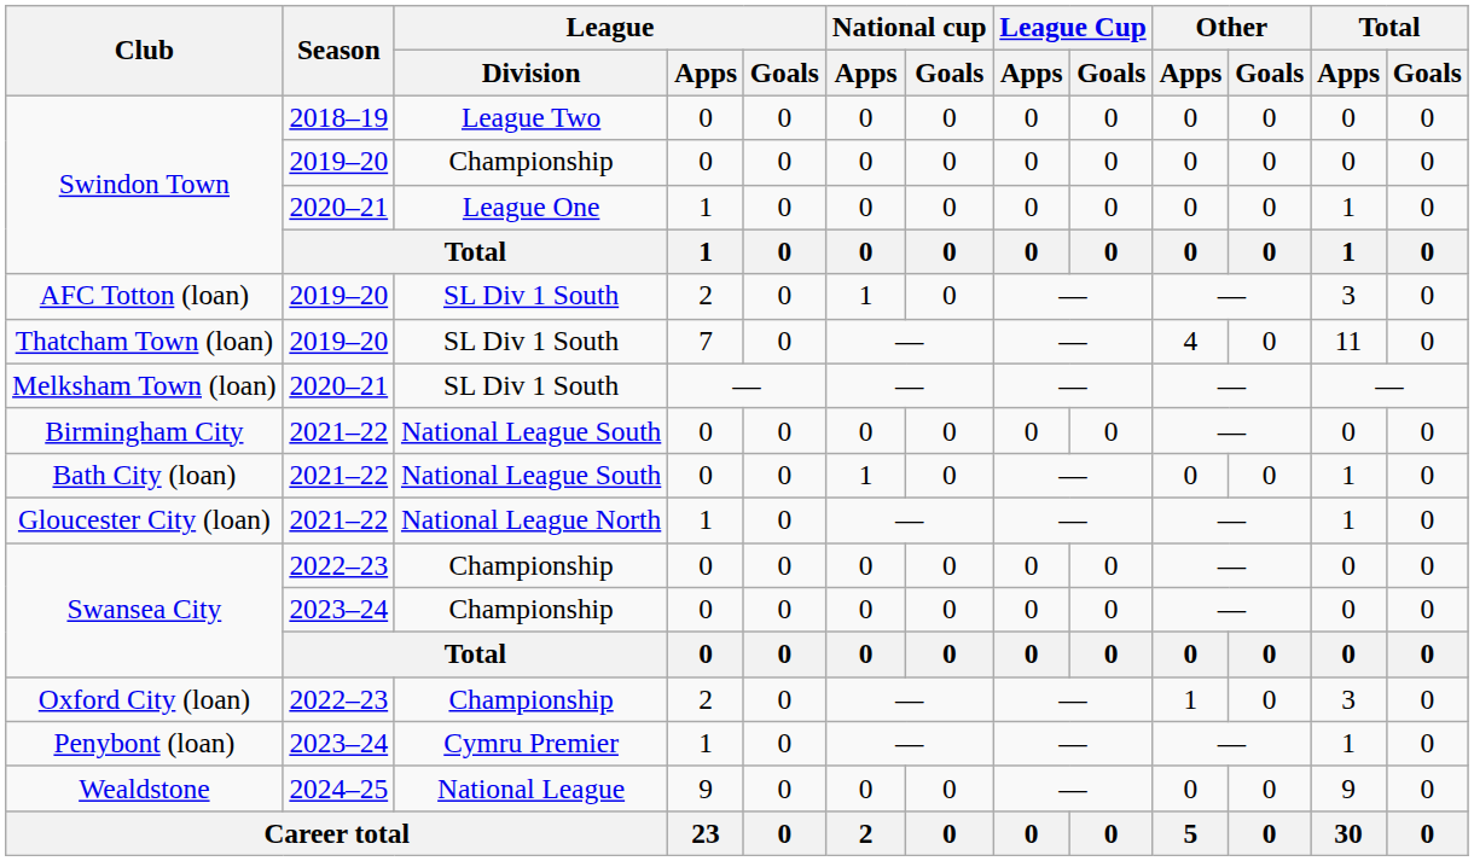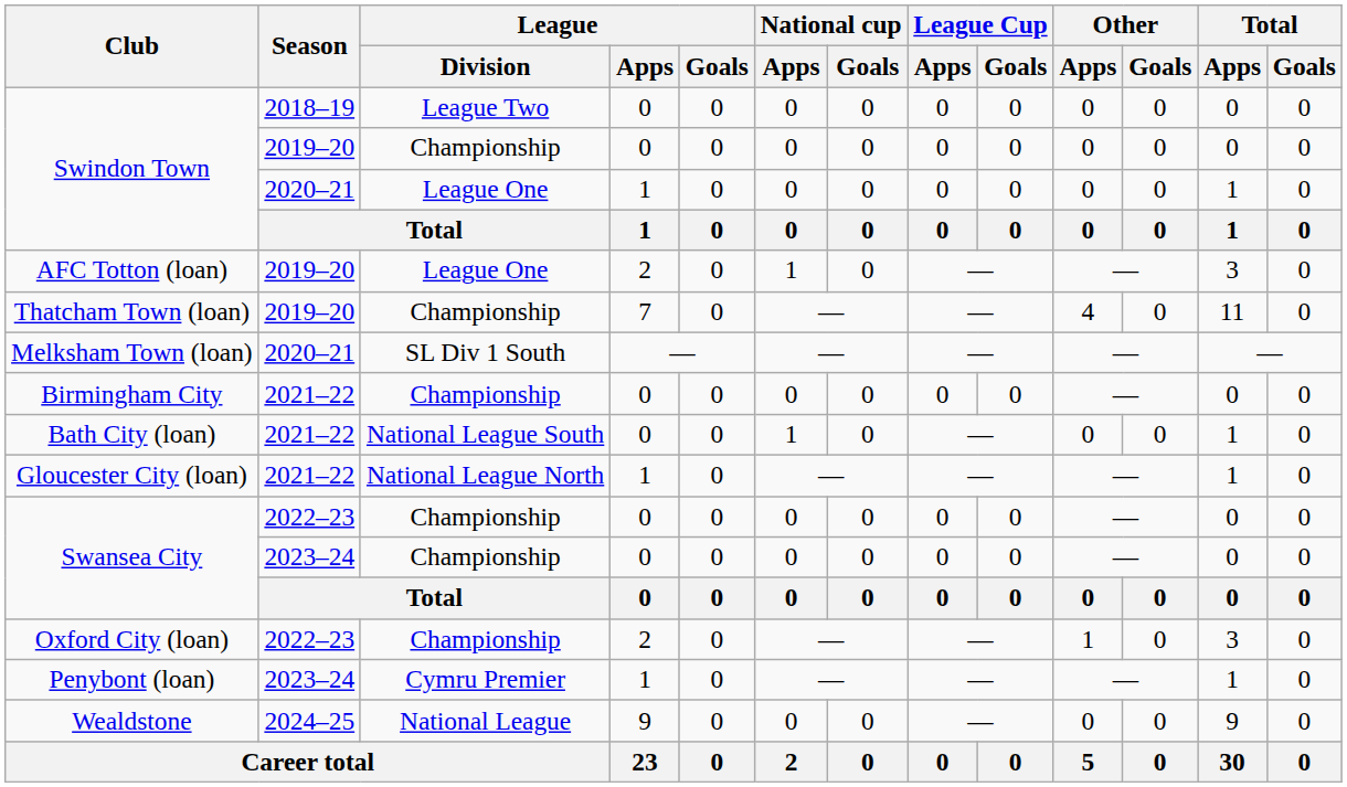AFC Totton (loan) | League / Division: SL Div 1 South -> League One
Thatcham Town (loan) | League / Division: SL Div 1 South -> Championship
Birmingham City | League / Division: National League South -> Championship
